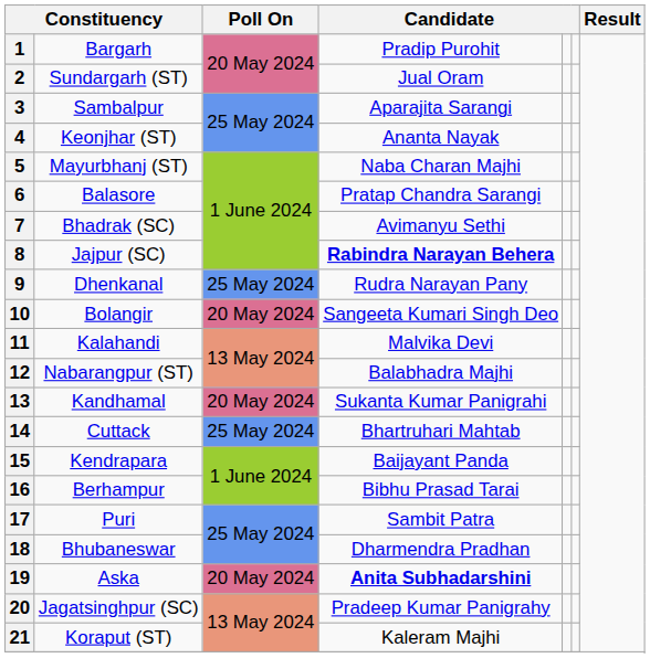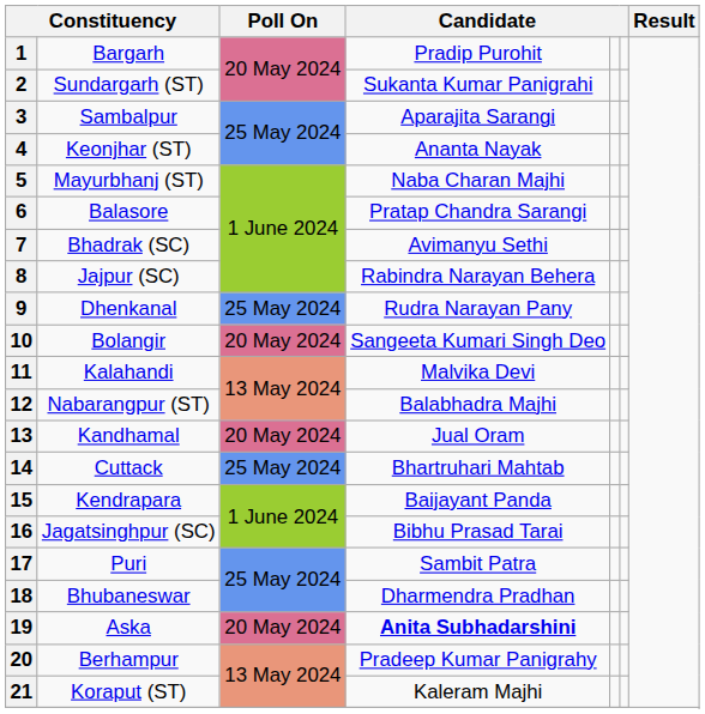2 | column 4: Jual Oram -> Sukanta Kumar Panigrahi
8 | column 4: bold -> normal
13 | column 4: Sukanta Kumar Panigrahi -> Jual Oram
16 | column 2: Berhampur -> Jagatsinghpur (SC)
20 | column 2: Jagatsinghpur (SC) -> Berhampur
